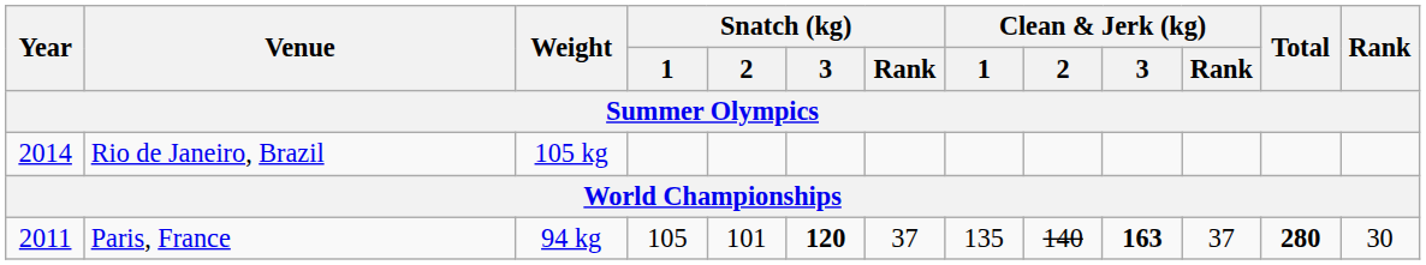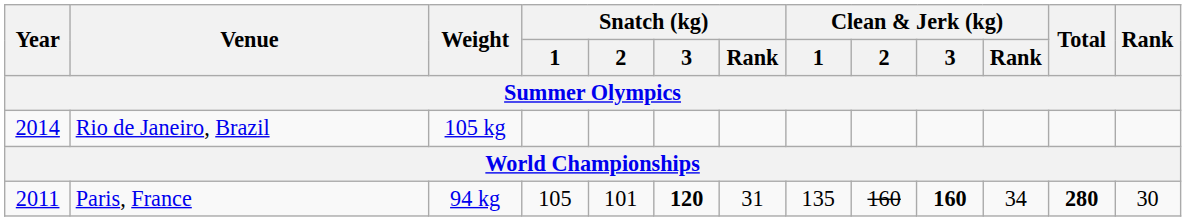Paris, France | Snatch (kg) / Rank: 37 -> 31
Paris, France | Clean & Jerk (kg) / 2: 140 -> 160
Paris, France | Clean & Jerk (kg) / 3: 163 -> 160
Paris, France | Clean & Jerk (kg) / Rank: 37 -> 34
